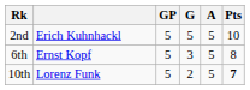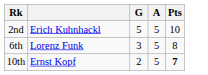- column: GP | 5 | 5 | 5
6th | column 2: Ernst Kopf -> Lorenz Funk
10th | column 2: Lorenz Funk -> Ernst Kopf
